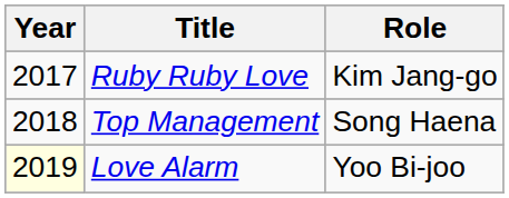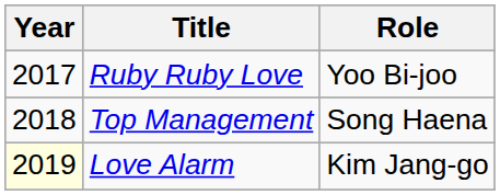Ruby Ruby Love | Role: Kim Jang-go -> Yoo Bi-joo
Love Alarm | Role: Yoo Bi-joo -> Kim Jang-go
